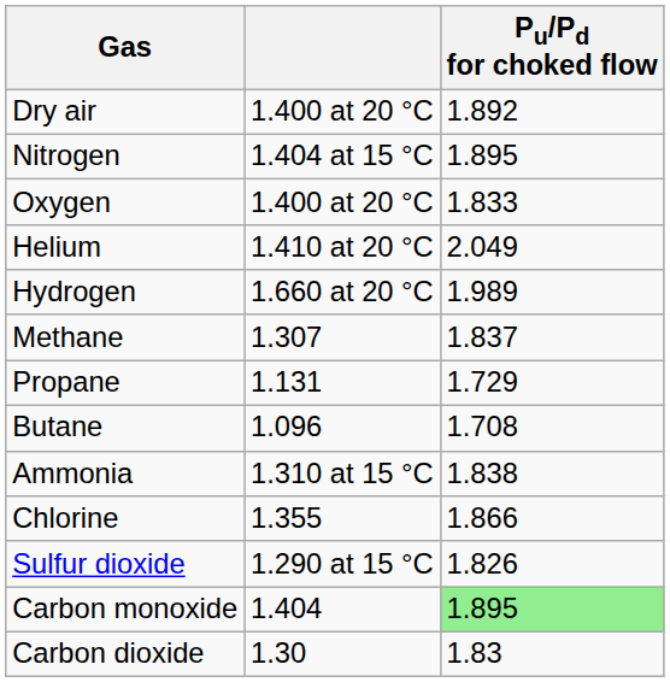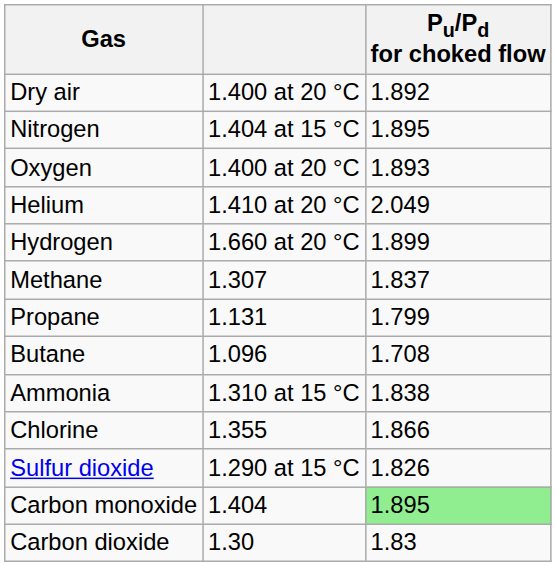Oxygen | Pu/Pd for choked flow: 1.833 -> 1.893
Hydrogen | Pu/Pd for choked flow: 1.989 -> 1.899
Propane | Pu/Pd for choked flow: 1.729 -> 1.799
